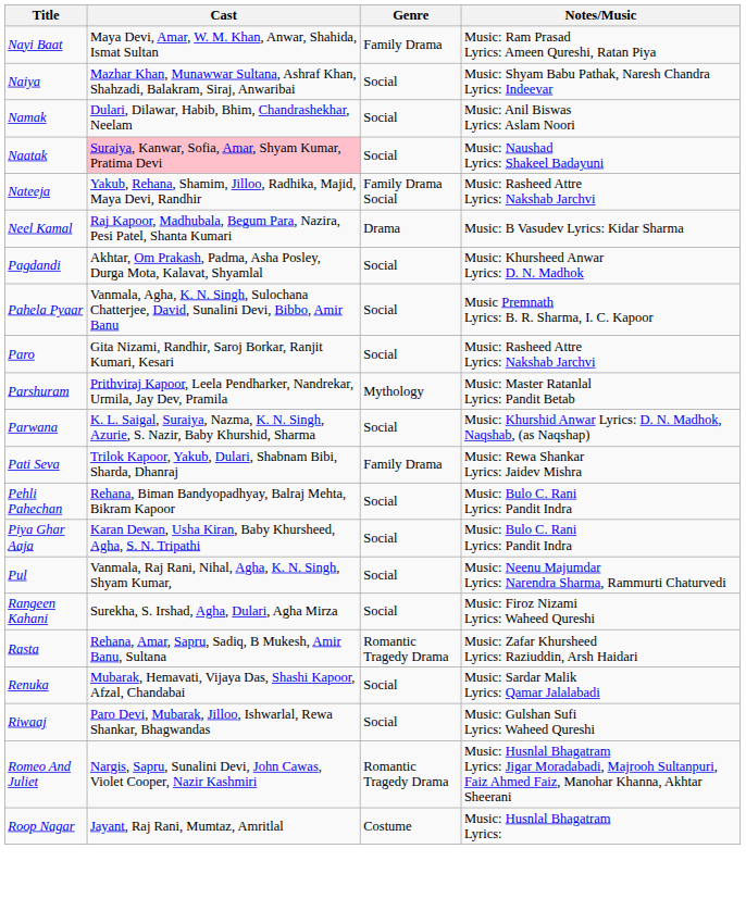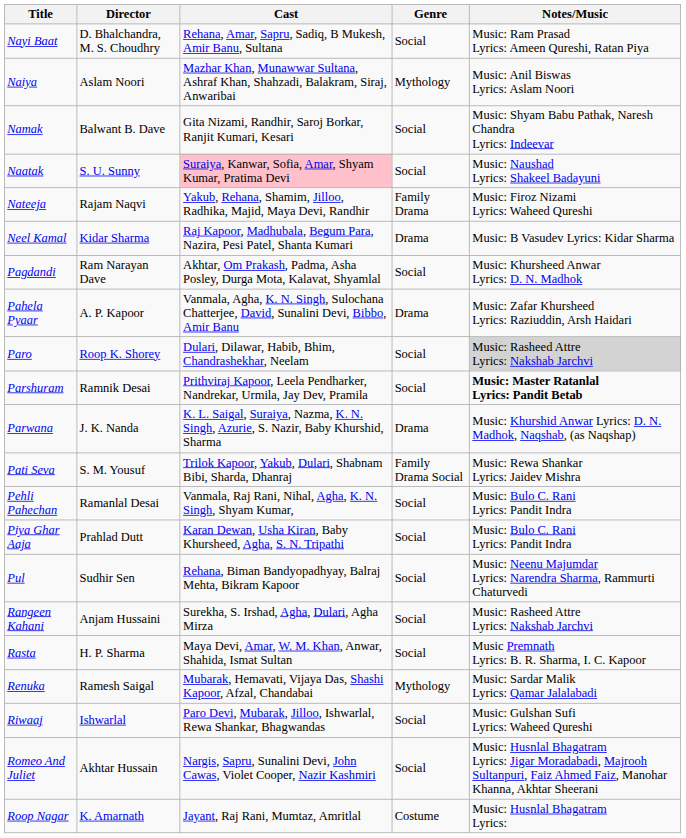+ column: Director | D. Bhalchandra, M. S. Choudhry | Aslam Noori | Balwant B. Dave | S. U. Sunny | Rajam Naqvi | Kidar Sharma | Ram Narayan Dave | A. P. Kapoor | Roop K. Shorey | Ramnik Desai | J. K. Nanda | S. M. Yousuf | Ramanlal Desai | Prahlad Dutt | Sudhir Sen | Anjam Hussaini | H. P. Sharma | Ramesh Saigal | Ishwarlal | Akhtar Hussain | K. Amarnath
Nayi Baat | Cast: Maya Devi, Amar, W. M. Khan, Anwar, Shahida, Ismat Sultan -> Rehana, Amar, Sapru, Sadiq, B Mukesh, Amir Banu, Sultana
Nayi Baat | Genre: Family Drama -> Social
Naiya | Genre: Social -> Mythology
Naiya | Notes/Music: Music: Shyam Babu Pathak, Naresh Chandra Lyrics: Indeevar -> Music: Anil Biswas Lyrics: Aslam Noori
Namak | Cast: Dulari, Dilawar, Habib, Bhim, Chandrashekhar, Neelam -> Gita Nizami, Randhir, Saroj Borkar, Ranjit Kumari, Kesari
Namak | Notes/Music: Music: Anil Biswas Lyrics: Aslam Noori -> Music: Shyam Babu Pathak, Naresh Chandra Lyrics: Indeevar
Nateeja | Genre: Family Drama Social -> Family Drama
Nateeja | Notes/Music: Music: Rasheed Attre Lyrics: Nakshab Jarchvi -> Music: Firoz Nizami Lyrics: Waheed Qureshi
Pahela Pyaar | Genre: Social -> Drama
Pahela Pyaar | Notes/Music: Music Premnath Lyrics: B. R. Sharma, I. C. Kapoor -> Music: Zafar Khursheed Lyrics: Raziuddin, Arsh Haidari
Paro | Cast: Gita Nizami, Randhir, Saroj Borkar, Ranjit Kumari, Kesari -> Dulari, Dilawar, Habib, Bhim, Chandrashekhar, Neelam
Paro | Notes/Music: no background -> lightgrey background
Parshuram | Genre: Mythology -> Social
Parshuram | Notes/Music: normal -> bold
Parwana | Genre: Social -> Drama
Pati Seva | Genre: Family Drama -> Family Drama Social
Pehli Pahechan | Cast: Rehana, Biman Bandyopadhyay, Balraj Mehta, Bikram Kapoor -> Vanmala, Raj Rani, Nihal, Agha, K. N. Singh, Shyam Kumar,
Pul | Cast: Vanmala, Raj Rani, Nihal, Agha, K. N. Singh, Shyam Kumar, -> Rehana, Biman Bandyopadhyay, Balraj Mehta, Bikram Kapoor
Rangeen Kahani | Notes/Music: Music: Firoz Nizami Lyrics: Waheed Qureshi -> Music: Rasheed Attre Lyrics: Nakshab Jarchvi
Rasta | Cast: Rehana, Amar, Sapru, Sadiq, B Mukesh, Amir Banu, Sultana -> Maya Devi, Amar, W. M. Khan, Anwar, Shahida, Ismat Sultan
Rasta | Genre: Romantic Tragedy Drama -> Social
Rasta | Notes/Music: Music: Zafar Khursheed Lyrics: Raziuddin, Arsh Haidari -> Music Premnath Lyrics: B. R. Sharma, I. C. Kapoor
Renuka | Genre: Social -> Mythology
Romeo And Juliet | Genre: Romantic Tragedy Drama -> Social
